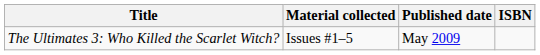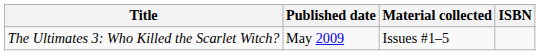columns swapped: Material collected <-> Published date
